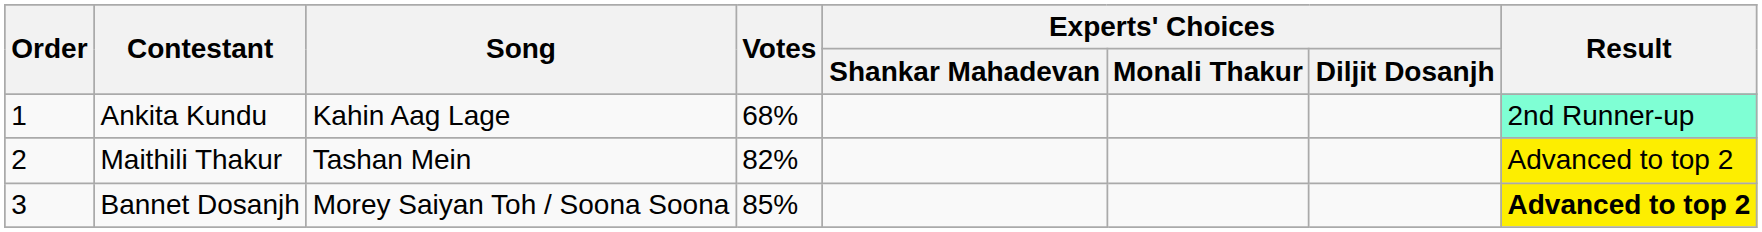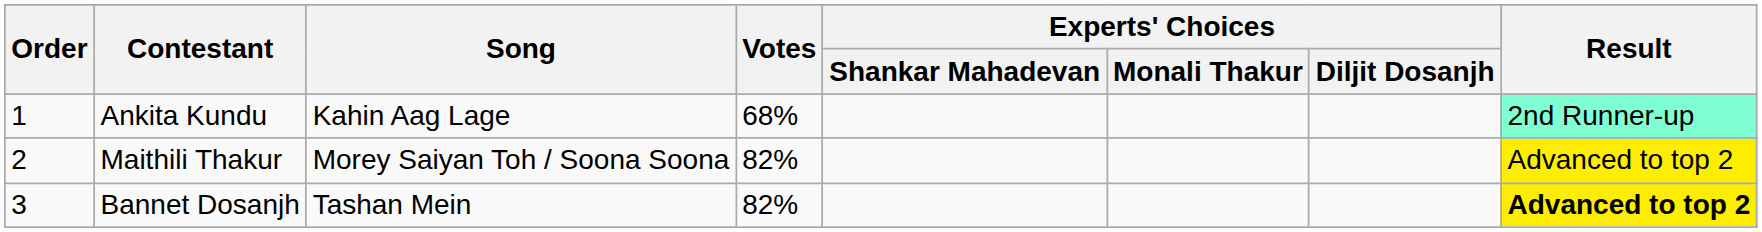Maithili Thakur | Song: Tashan Mein -> Morey Saiyan Toh / Soona Soona
Bannet Dosanjh | Song: Morey Saiyan Toh / Soona Soona -> Tashan Mein
Bannet Dosanjh | Votes: 85% -> 82%
